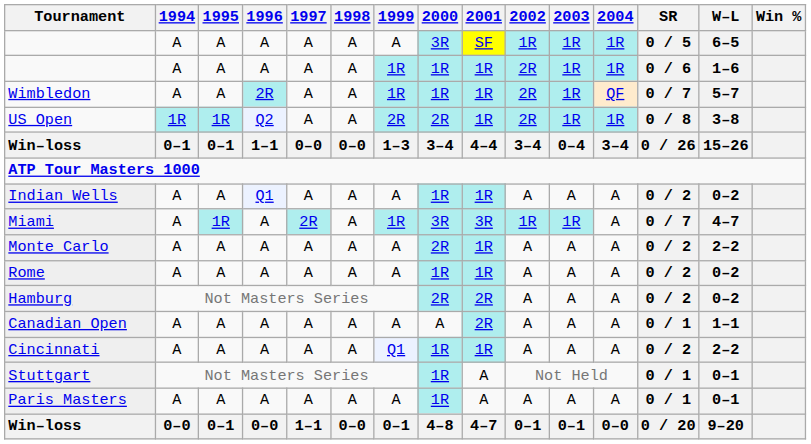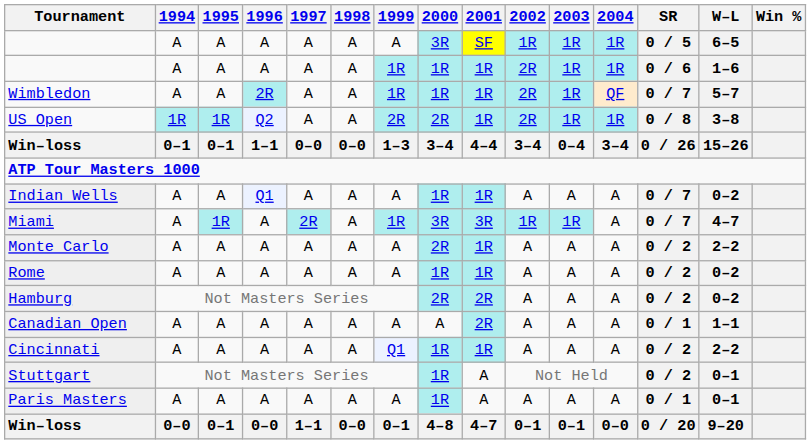Indian Wells | SR: 0 / 2 -> 0 / 7
Stuttgart | SR: 0 / 1 -> 0 / 2
